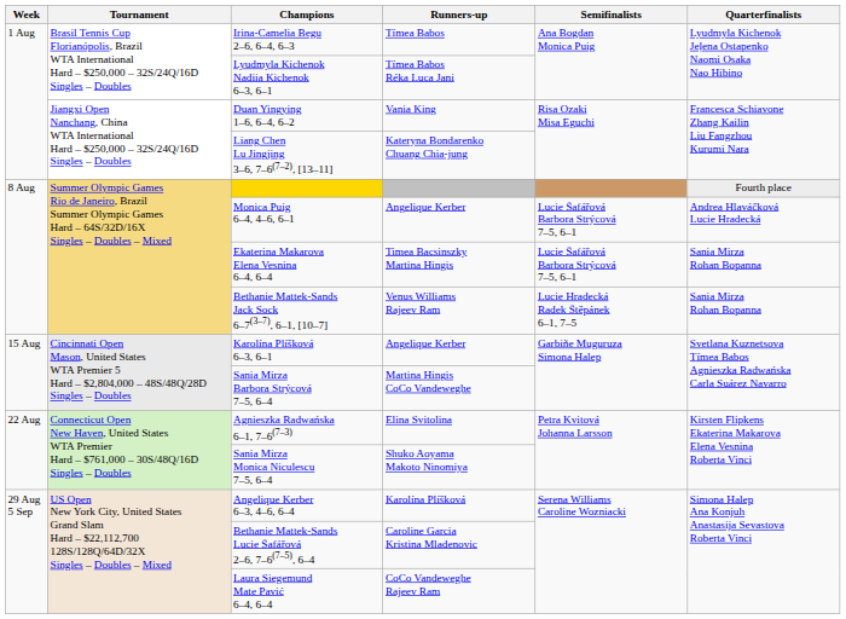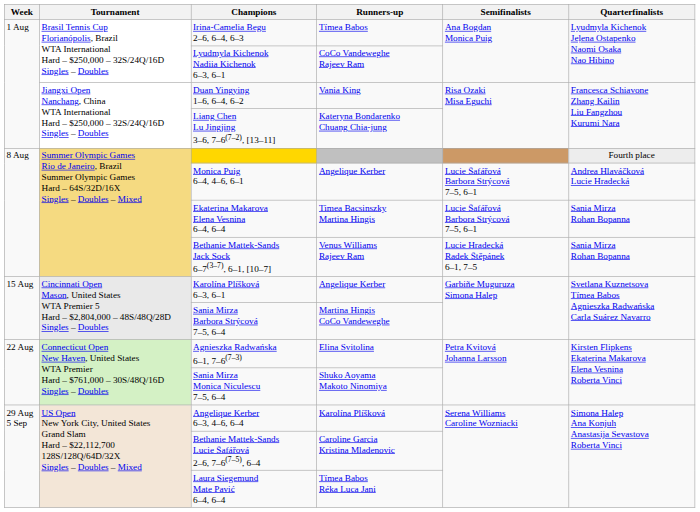Lyudmyla Kichenok Nadiia Kichenok 6–3, 6–1 | Runners-up: Tímea Babos Réka Luca Jani -> CoCo Vandeweghe Rajeev Ram
Laura Siegemund Mate Pavić 6–4, 6–4 | Runners-up: CoCo Vandeweghe Rajeev Ram -> Tímea Babos Réka Luca Jani
